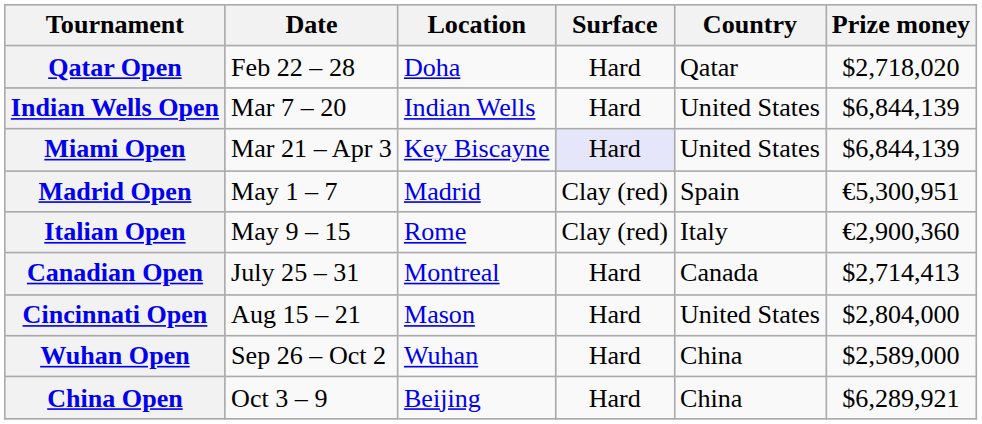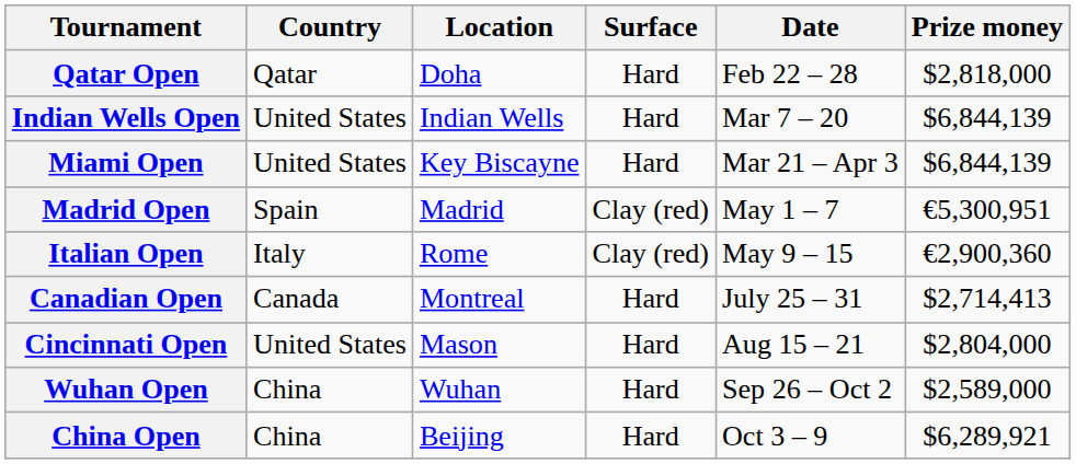columns swapped: Country <-> Date
Qatar Open | Prize money: $2,718,020 -> $2,818,000
Miami Open | Surface: lavender background -> no background
